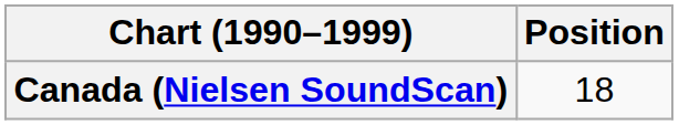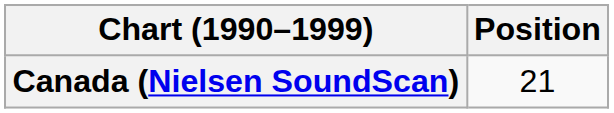Canada (Nielsen SoundScan) | Position: 18 -> 21
